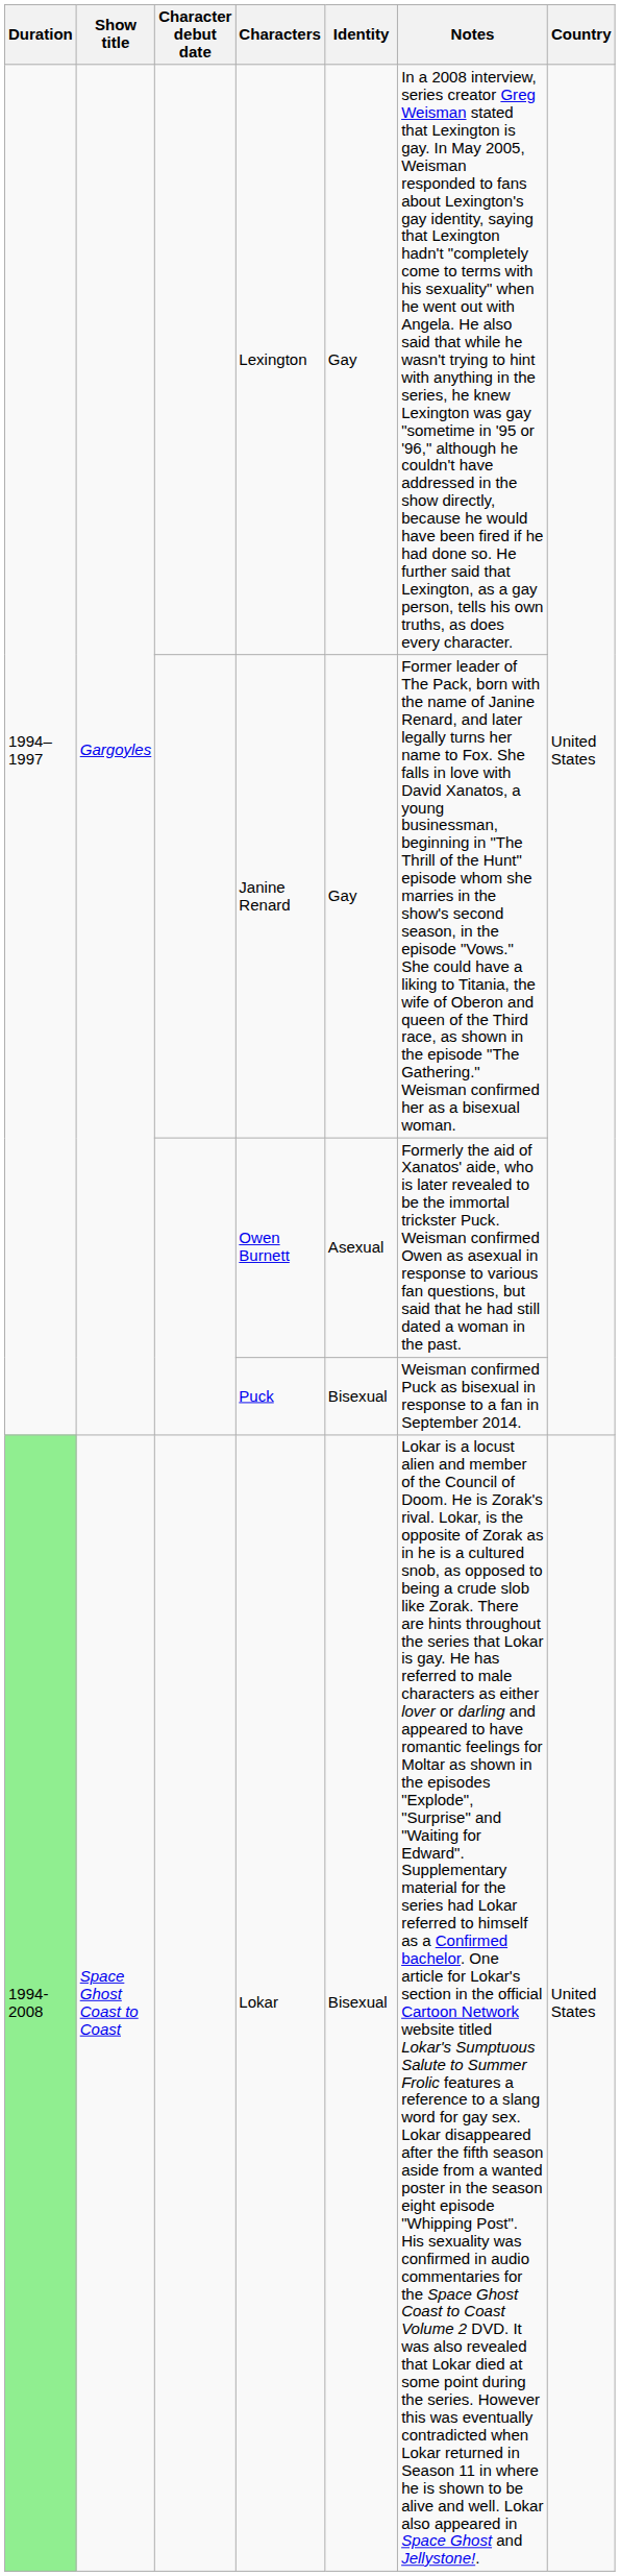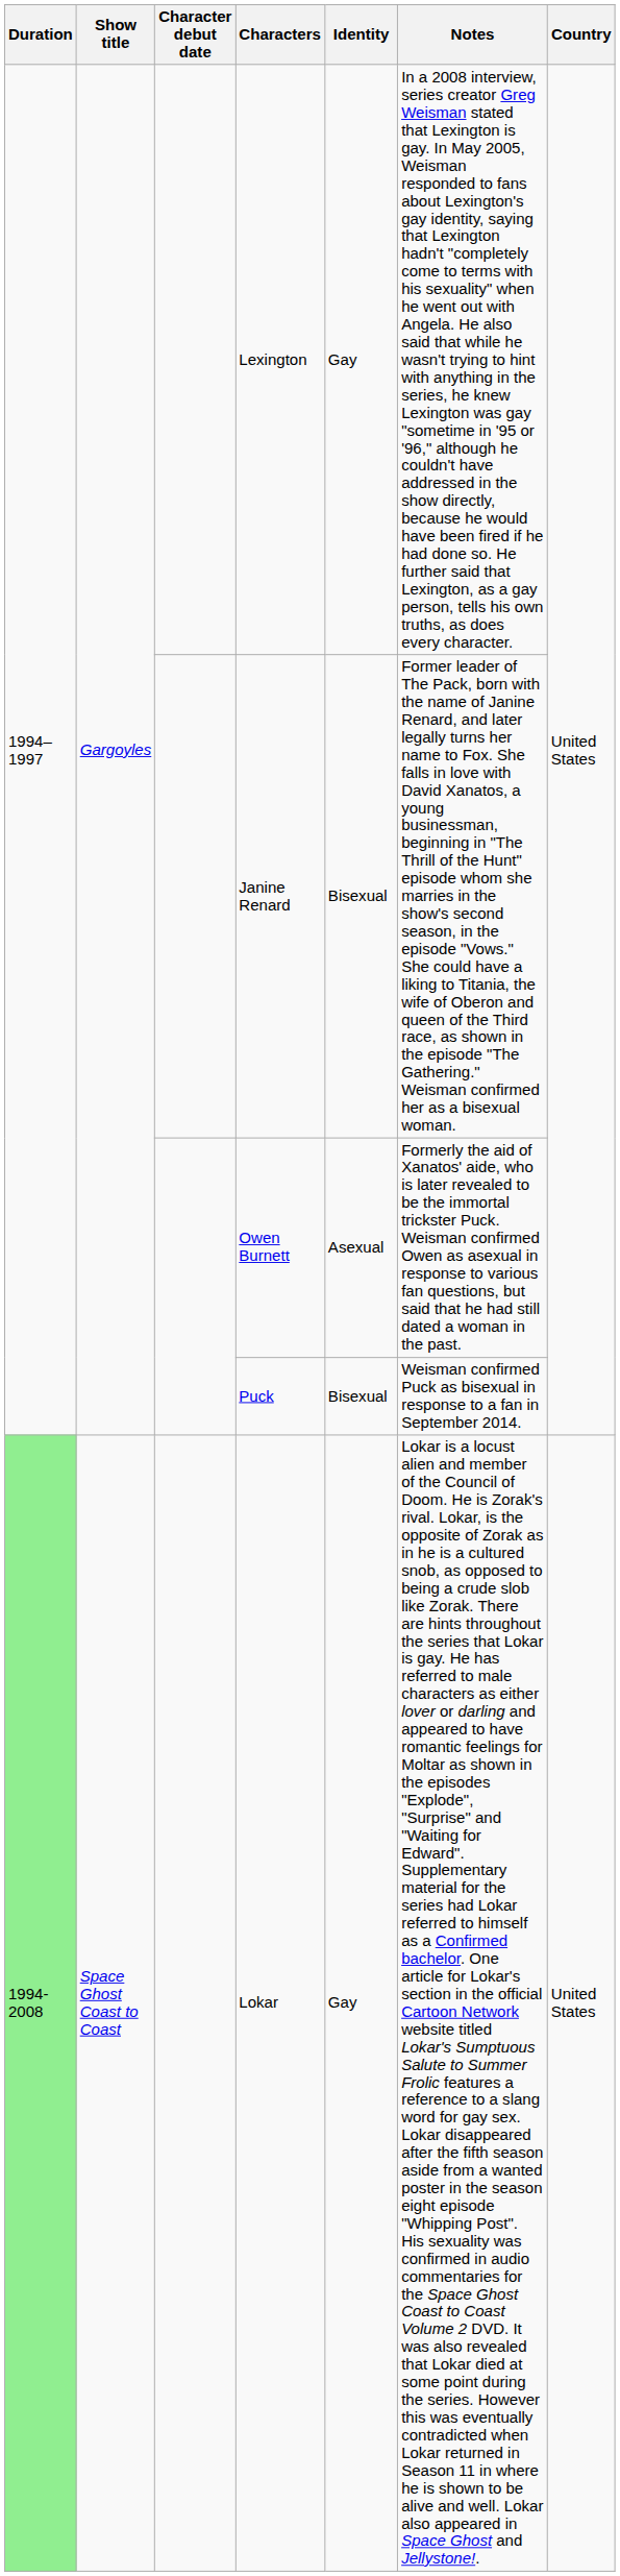Janine Renard | Identity: Gay -> Bisexual
Lokar | Identity: Bisexual -> Gay
